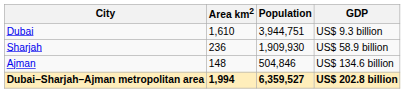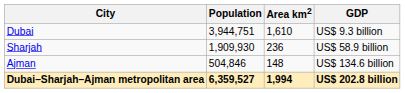columns swapped: Area km2 <-> Population
